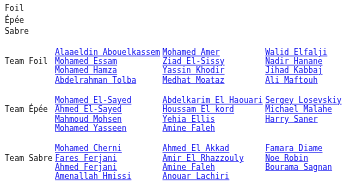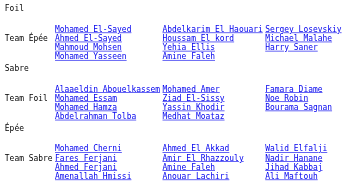rows swapped: Épée <-> Team Épée
Team Foil | column 4: Walid Elfalji Nadir Hanane Jihad Kabbaj Ali Maftouh -> Famara Diame Noe Robin Bourama Sagnan
Team Sabre | column 4: Famara Diame Noe Robin Bourama Sagnan -> Walid Elfalji Nadir Hanane Jihad Kabbaj Ali Maftouh
